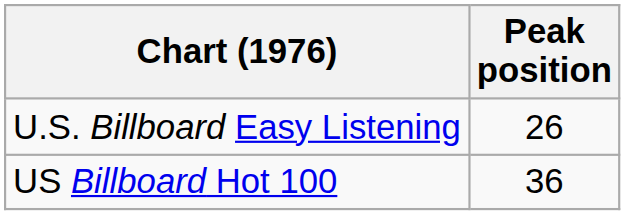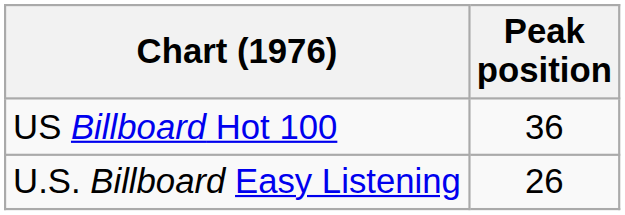rows swapped: U.S. Billboard Easy Listening <-> US Billboard Hot 100
